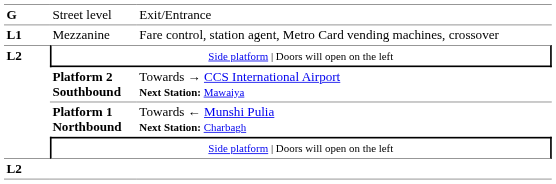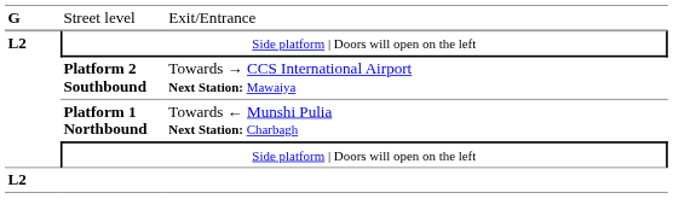- row: L1 | Mezzanine | Fare control, station agent, Metro Card vending machines, crossover
